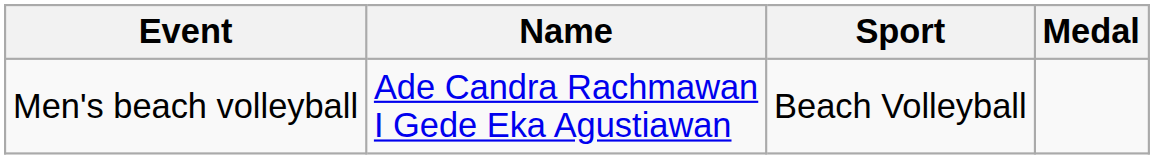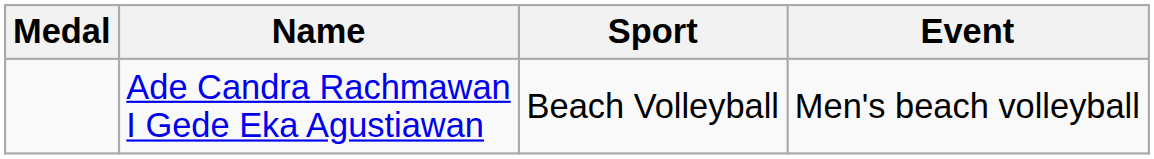columns swapped: Medal <-> Event
